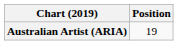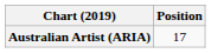Australian Artist (ARIA) | Position: 19 -> 17
